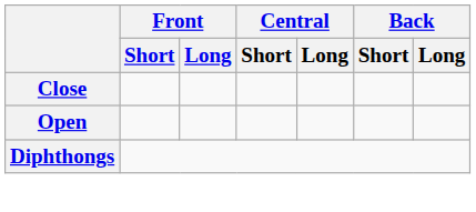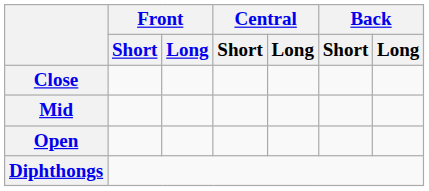+ row: Mid
